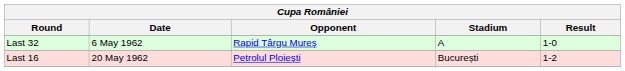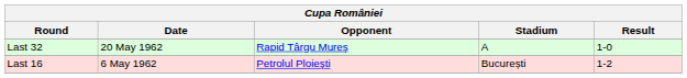Last 32 | Date: 6 May 1962 -> 20 May 1962
Last 16 | Date: 20 May 1962 -> 6 May 1962
